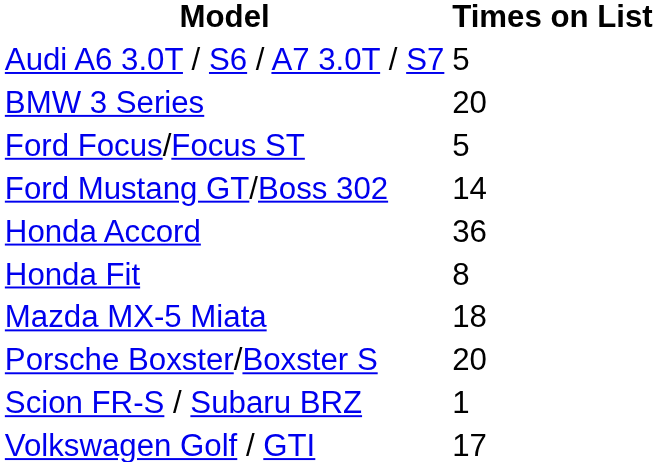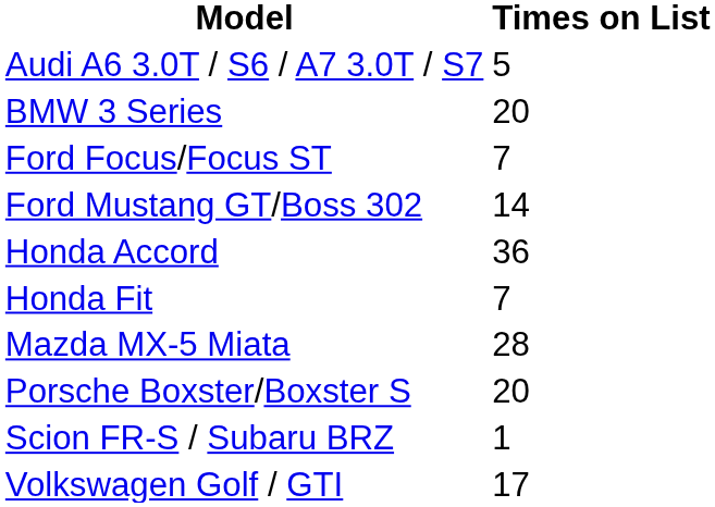Ford Focus/Focus ST | Times on List: 5 -> 7
Honda Fit | Times on List: 8 -> 7
Mazda MX-5 Miata | Times on List: 18 -> 28
